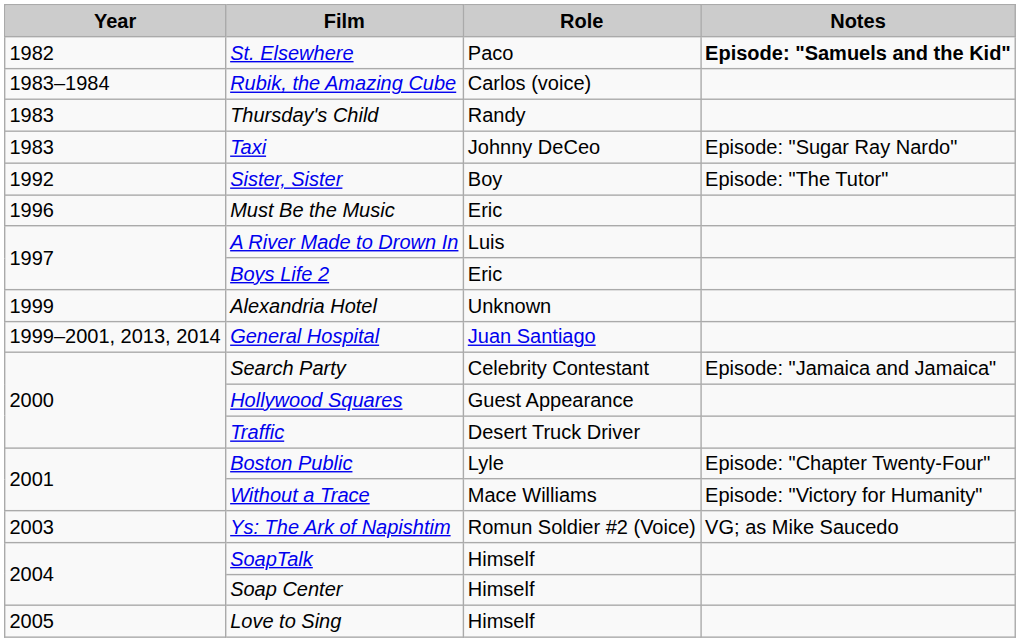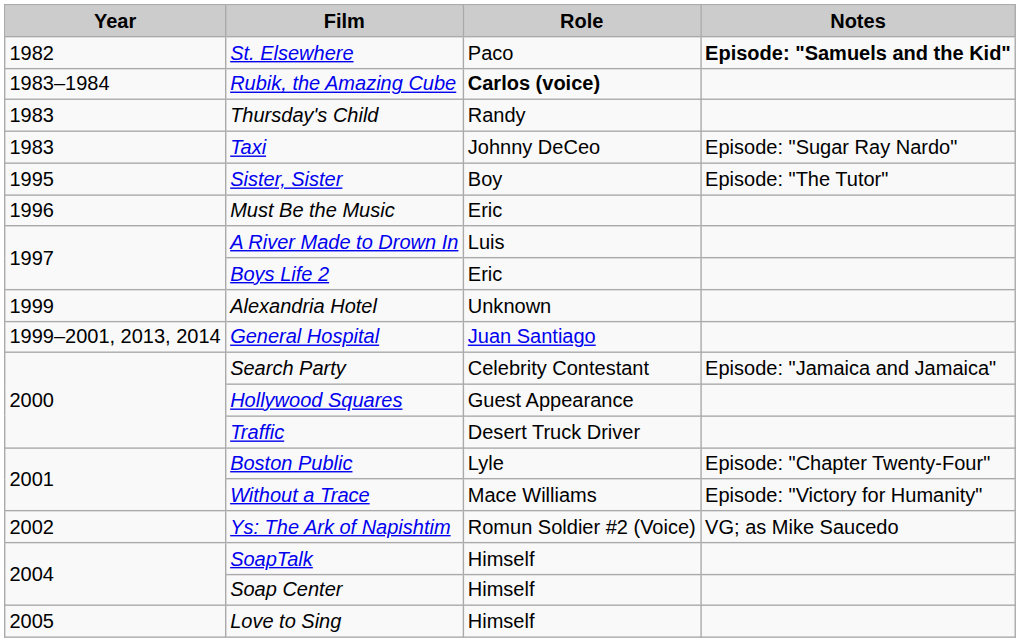Rubik, the Amazing Cube | Role: normal -> bold
Sister, Sister | Year: 1992 -> 1995
Ys: The Ark of Napishtim | Year: 2003 -> 2002
